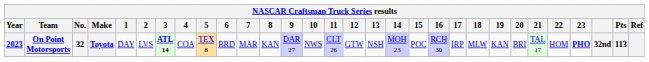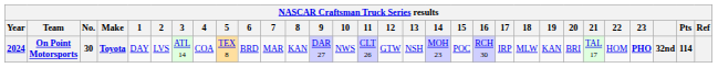On Point Motorsports | Year: 2023 -> 2024
On Point Motorsports | No.: 32 -> 30
On Point Motorsports | 3: bold -> normal
On Point Motorsports | Pts: 113 -> 114
